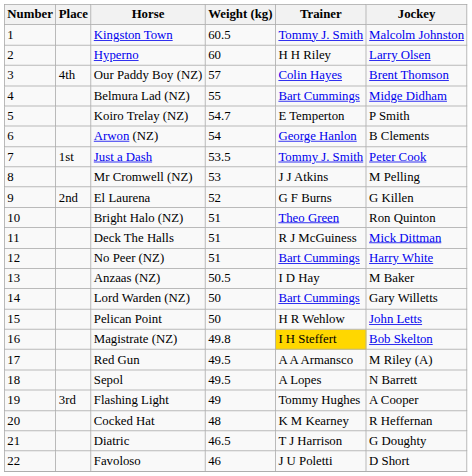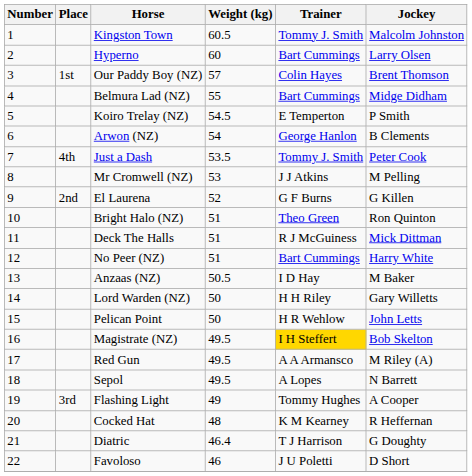Hyperno | Trainer: H H Riley -> Bart Cummings
Our Paddy Boy (NZ) | Place: 4th -> 1st
Koiro Trelay (NZ) | Weight (kg): 54.7 -> 54.5
Just a Dash | Place: 1st -> 4th
Lord Warden (NZ) | Trainer: Bart Cummings -> H H Riley
Magistrate (NZ) | Weight (kg): 49.8 -> 49.5
Diatric | Weight (kg): 46.5 -> 46.4
